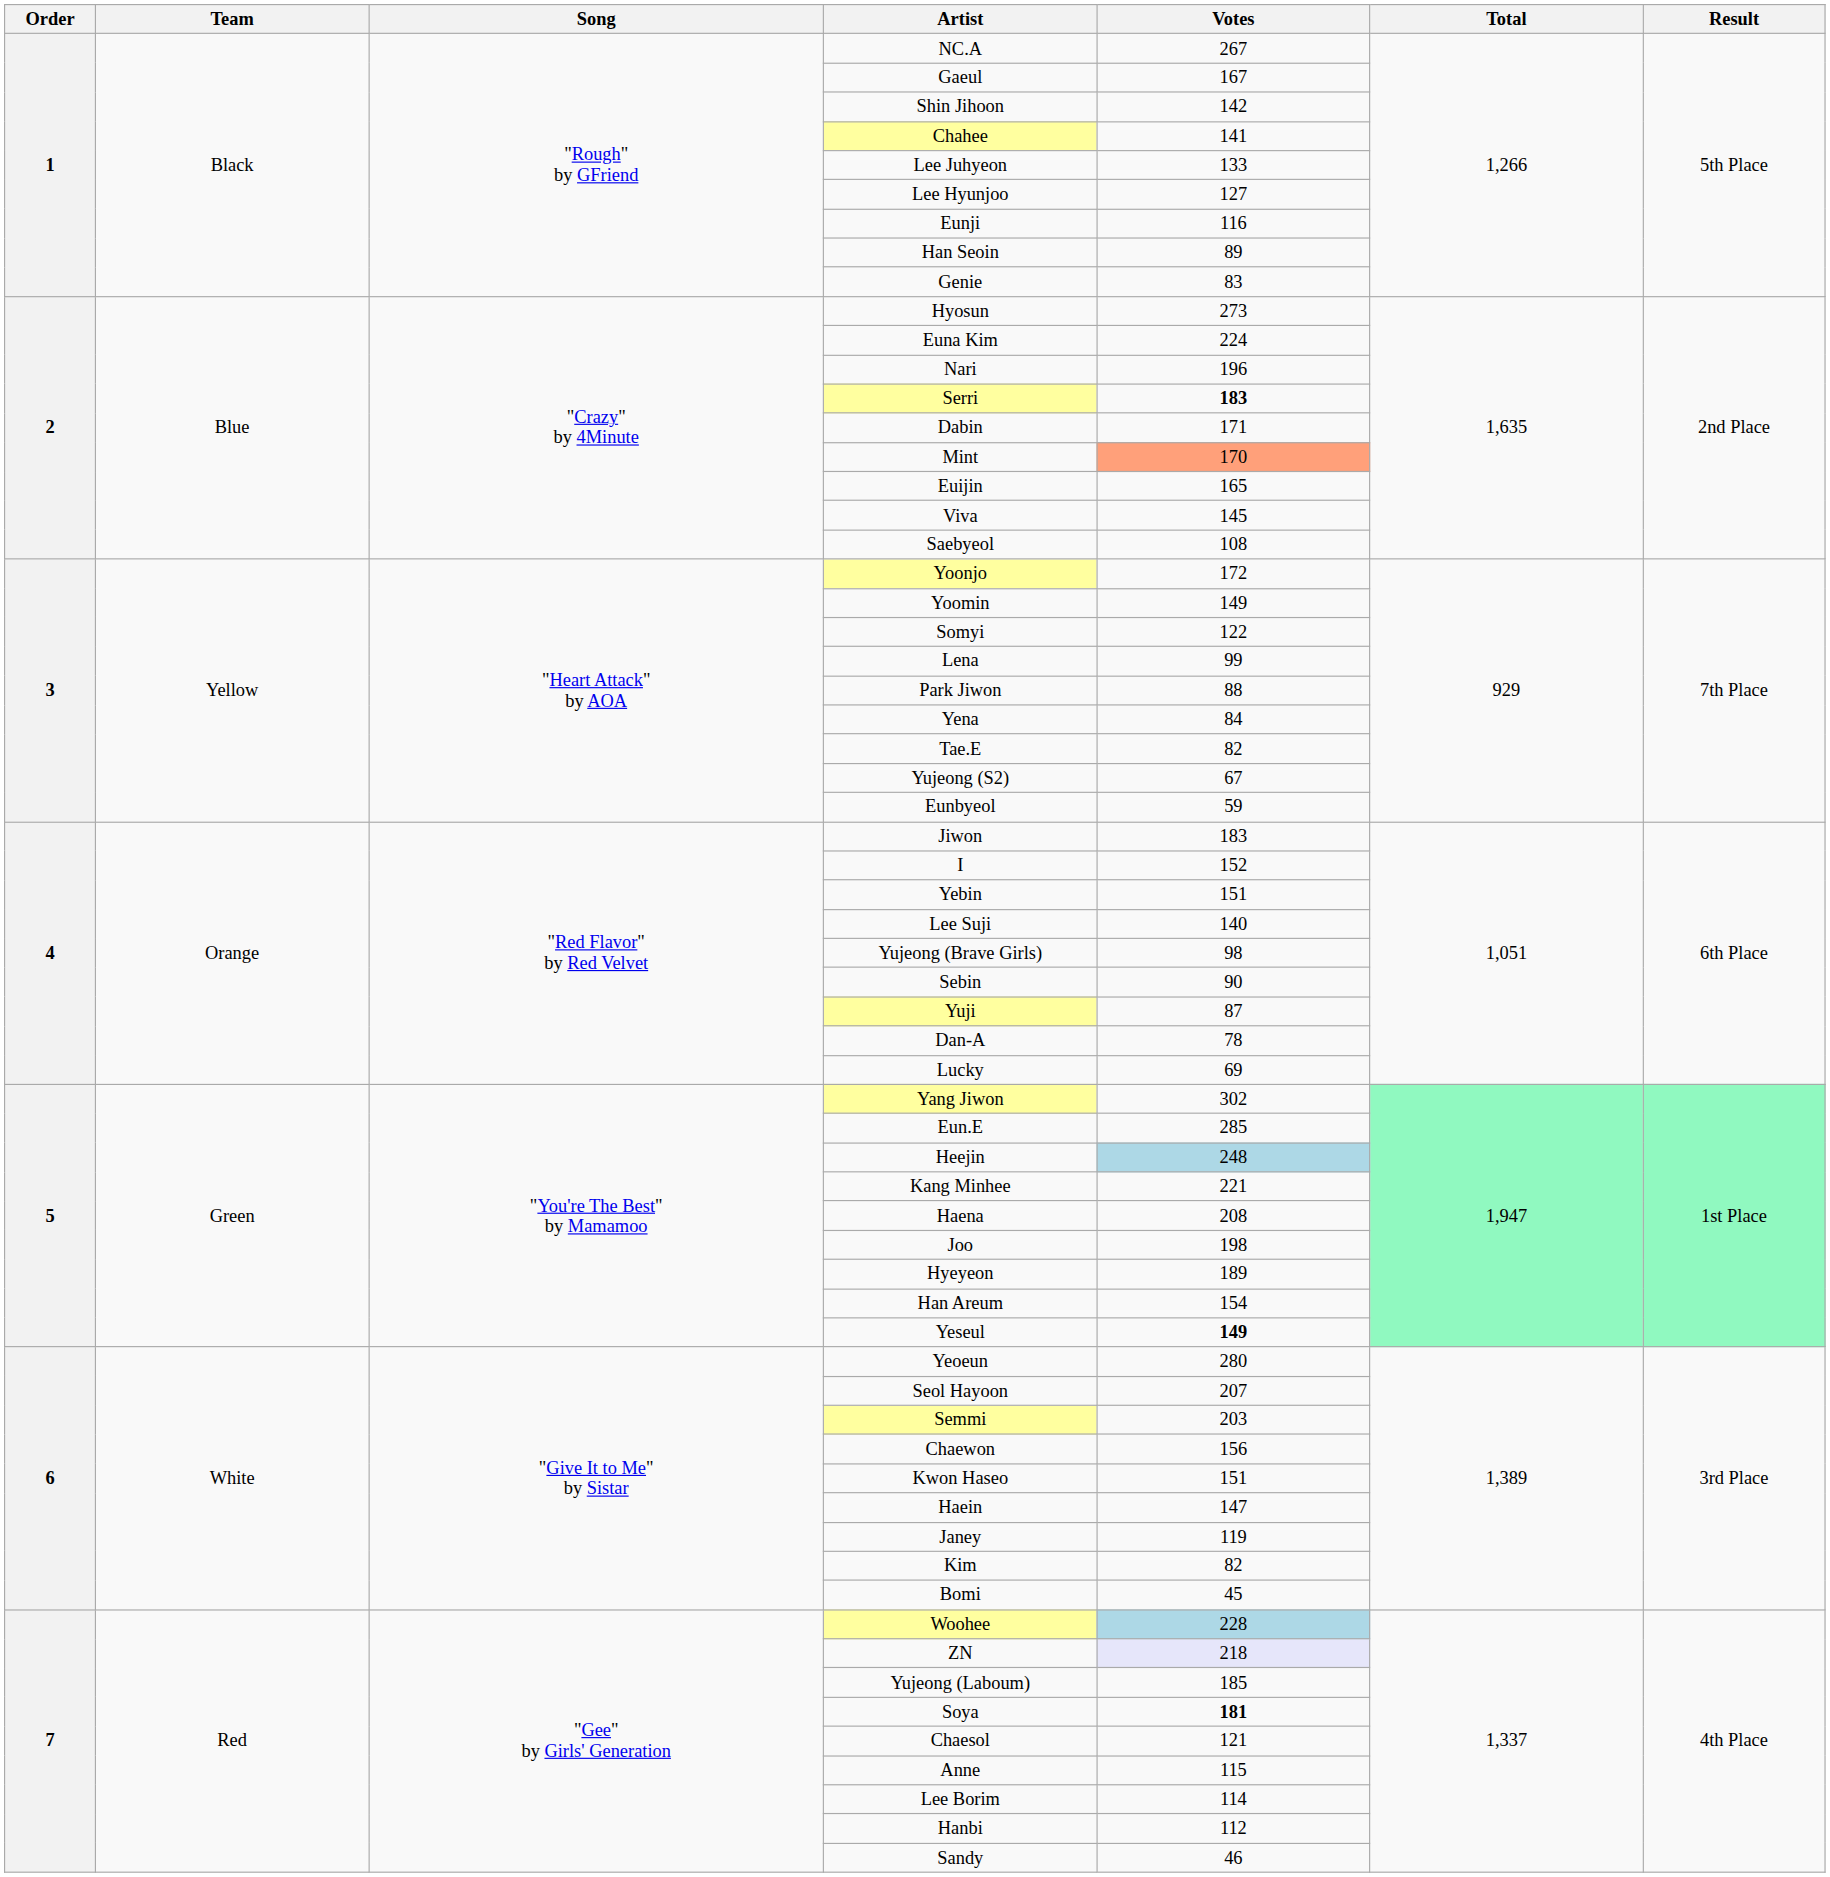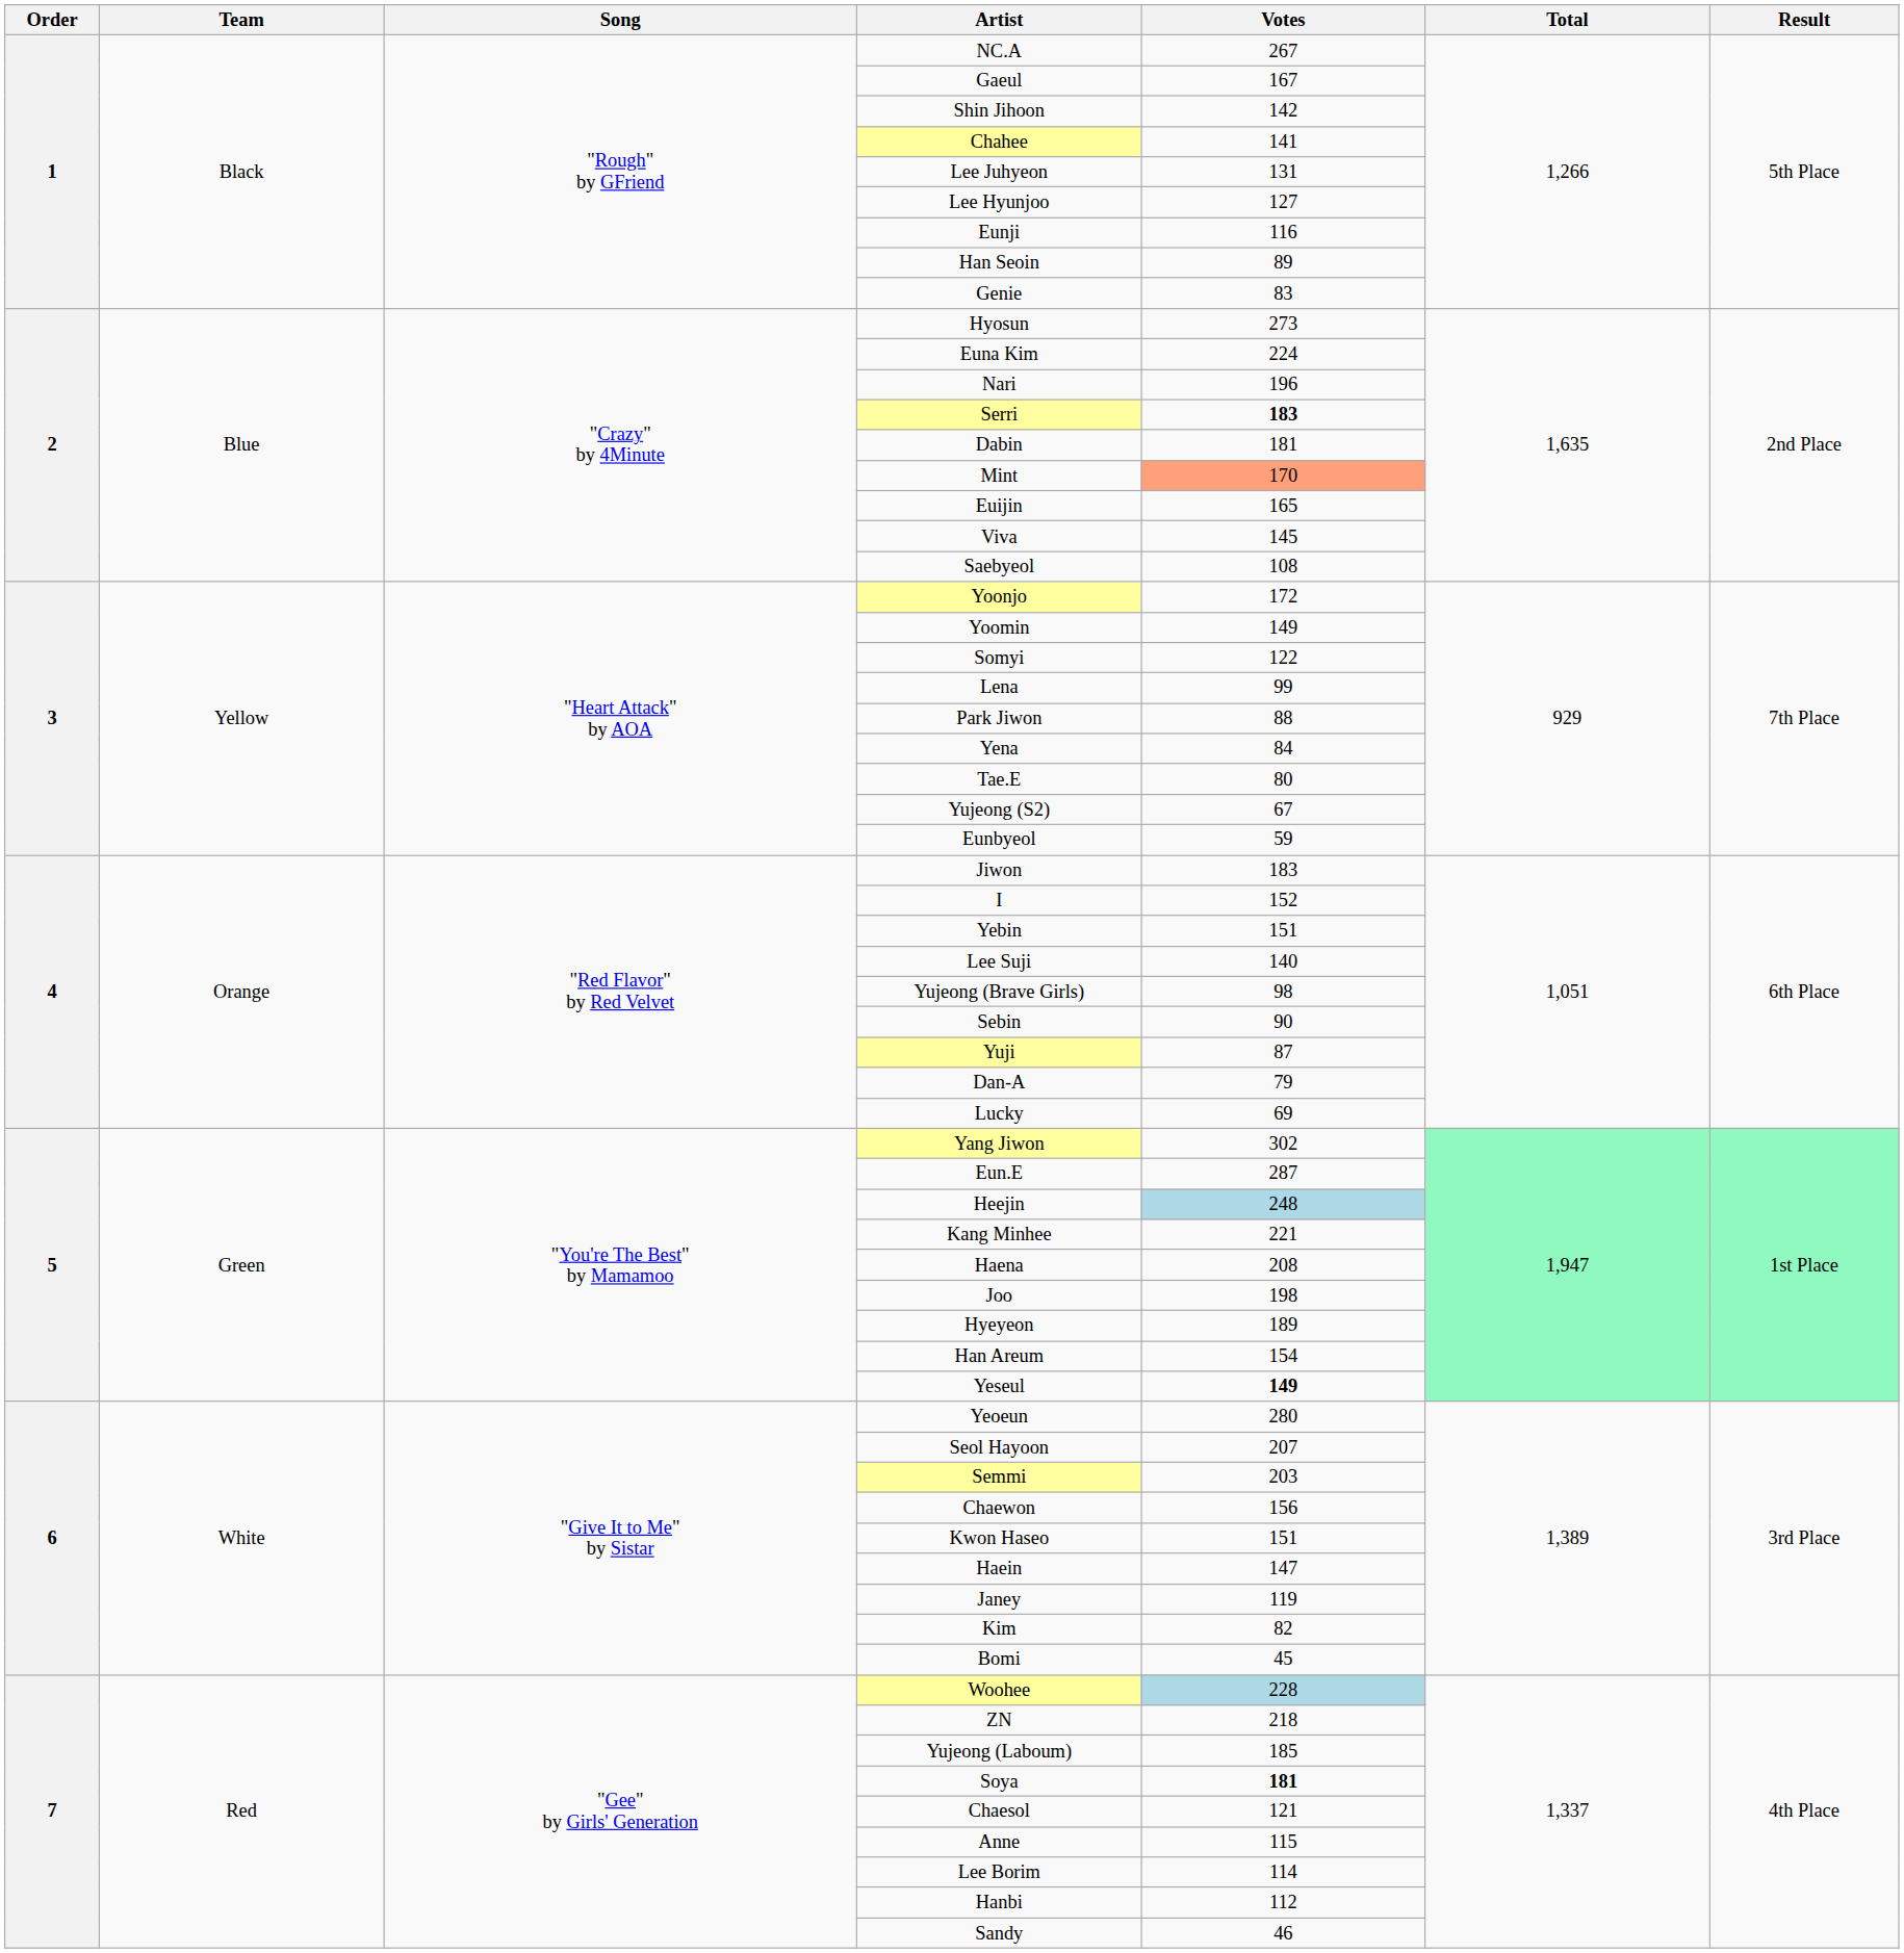Lee Juhyeon | Votes: 133 -> 131
Dabin | Votes: 171 -> 181
Tae.E | Votes: 82 -> 80
Dan-A | Votes: 78 -> 79
Eun.E | Votes: 285 -> 287
ZN | Votes: lavender background -> no background
